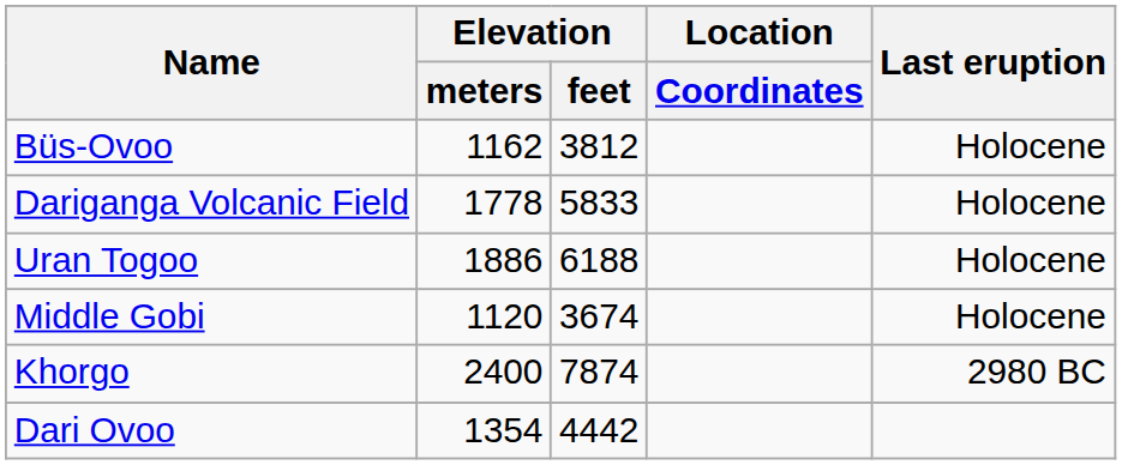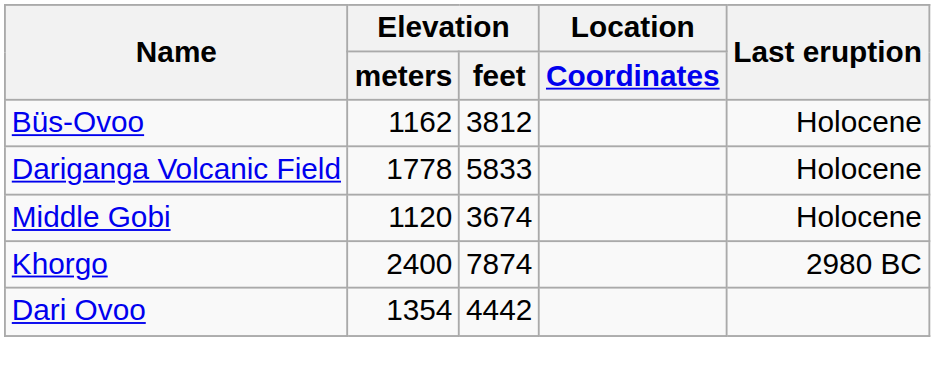- row: Uran Togoo | 1886 | 6188 | Holocene
